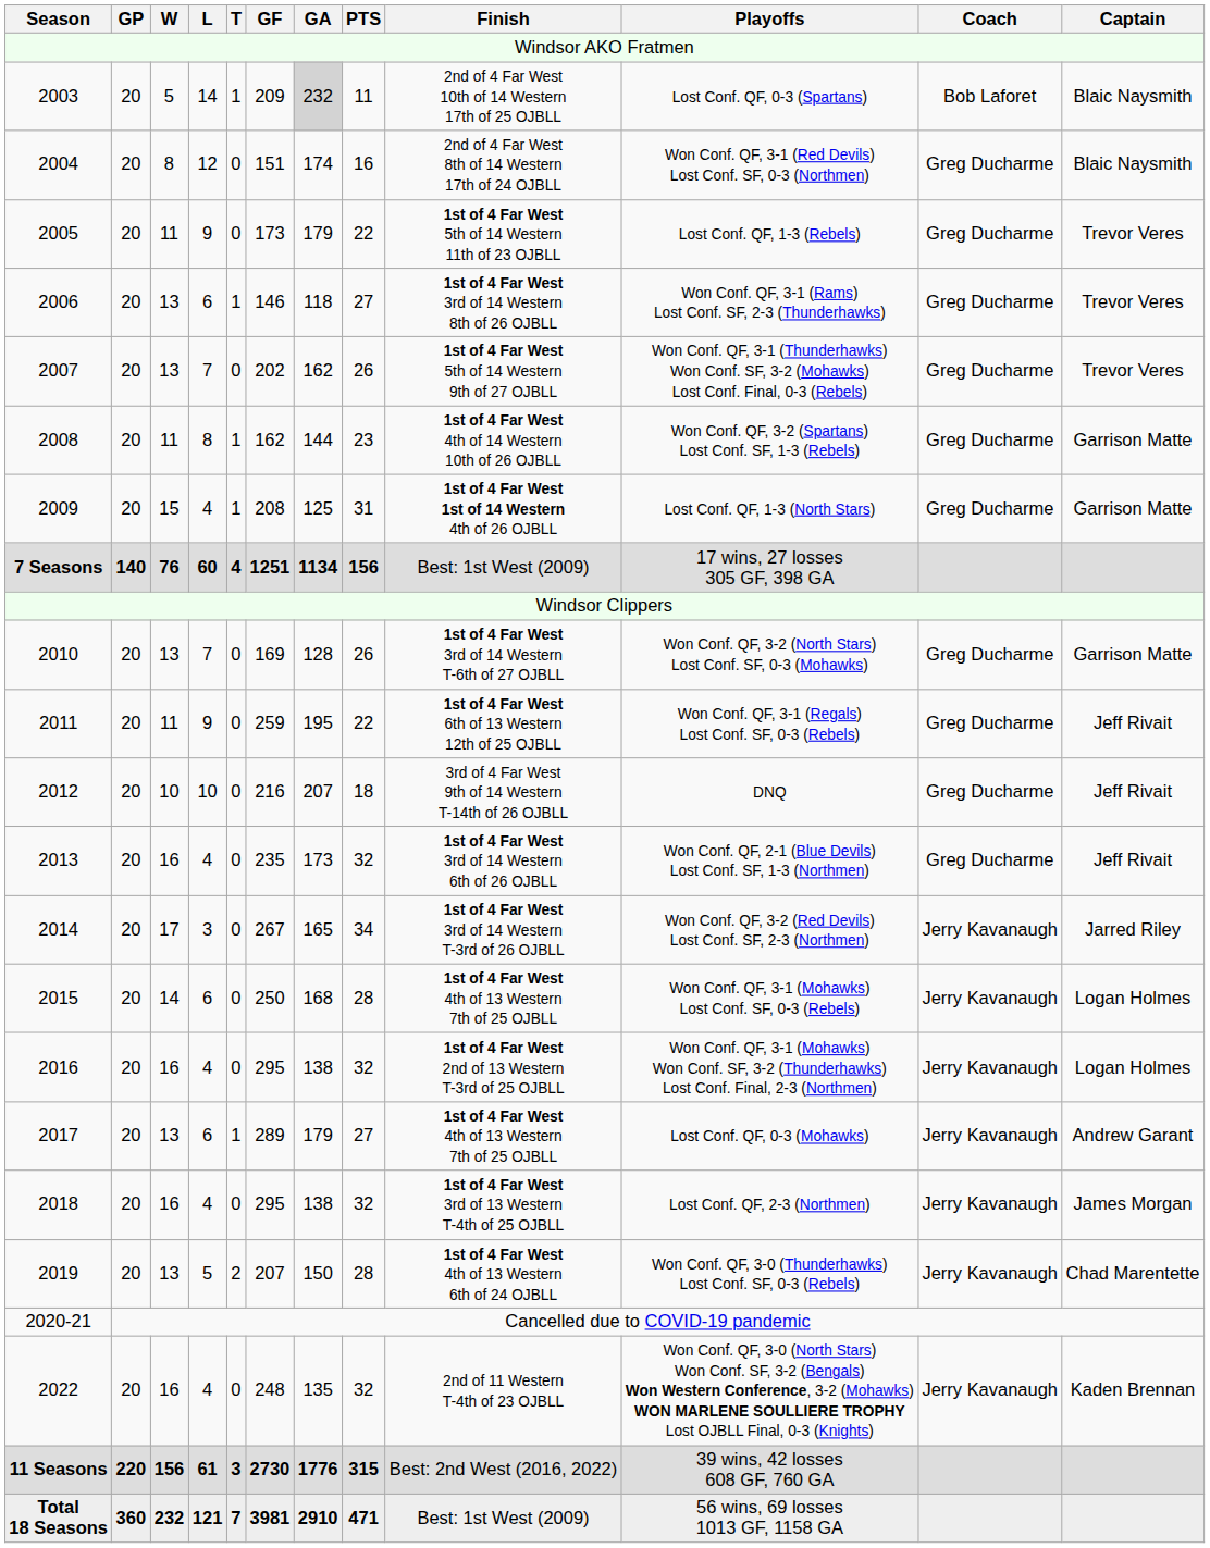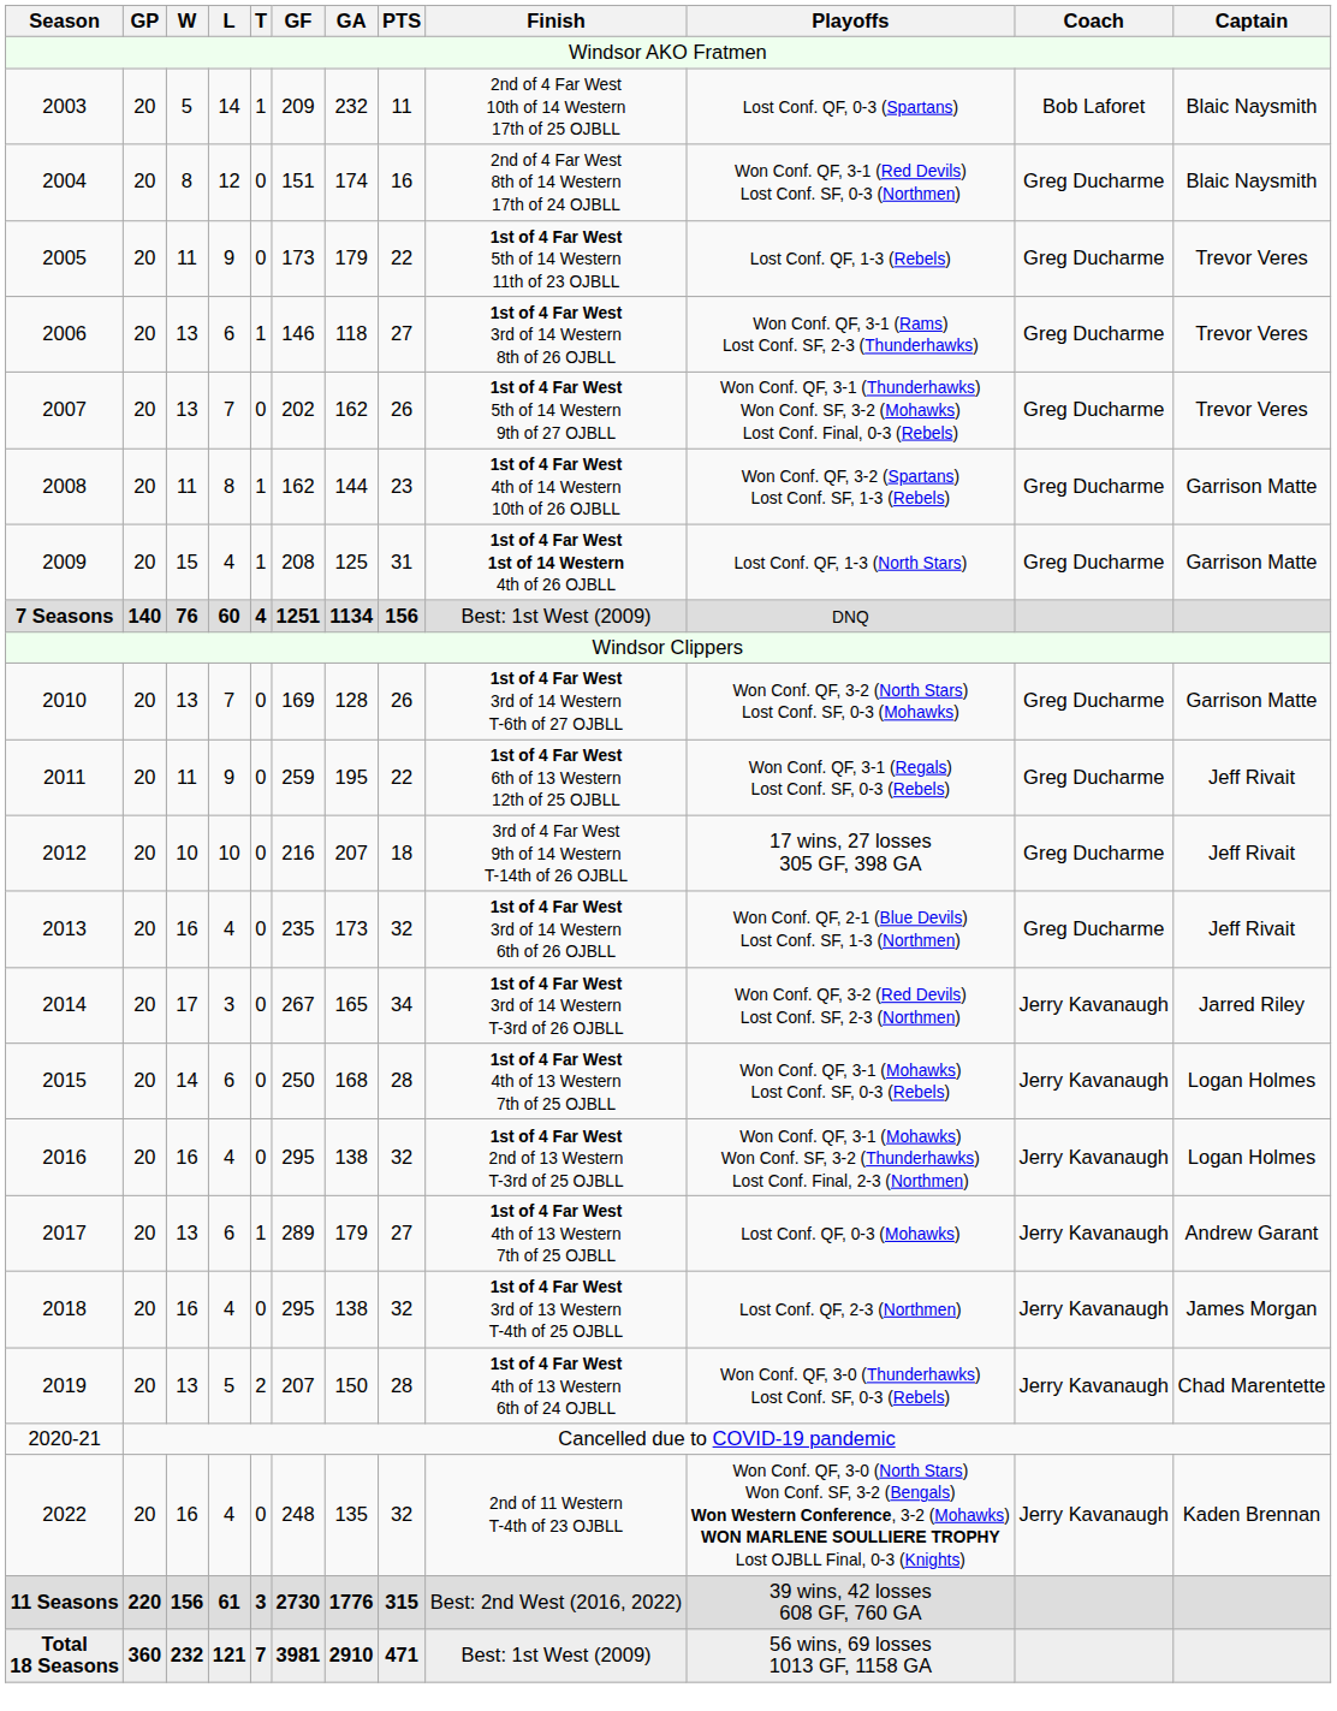2003 | GA: lightgrey background -> no background
7 Seasons | Playoffs: 17 wins, 27 losses 305 GF, 398 GA -> DNQ
2012 | Playoffs: DNQ -> 17 wins, 27 losses 305 GF, 398 GA
